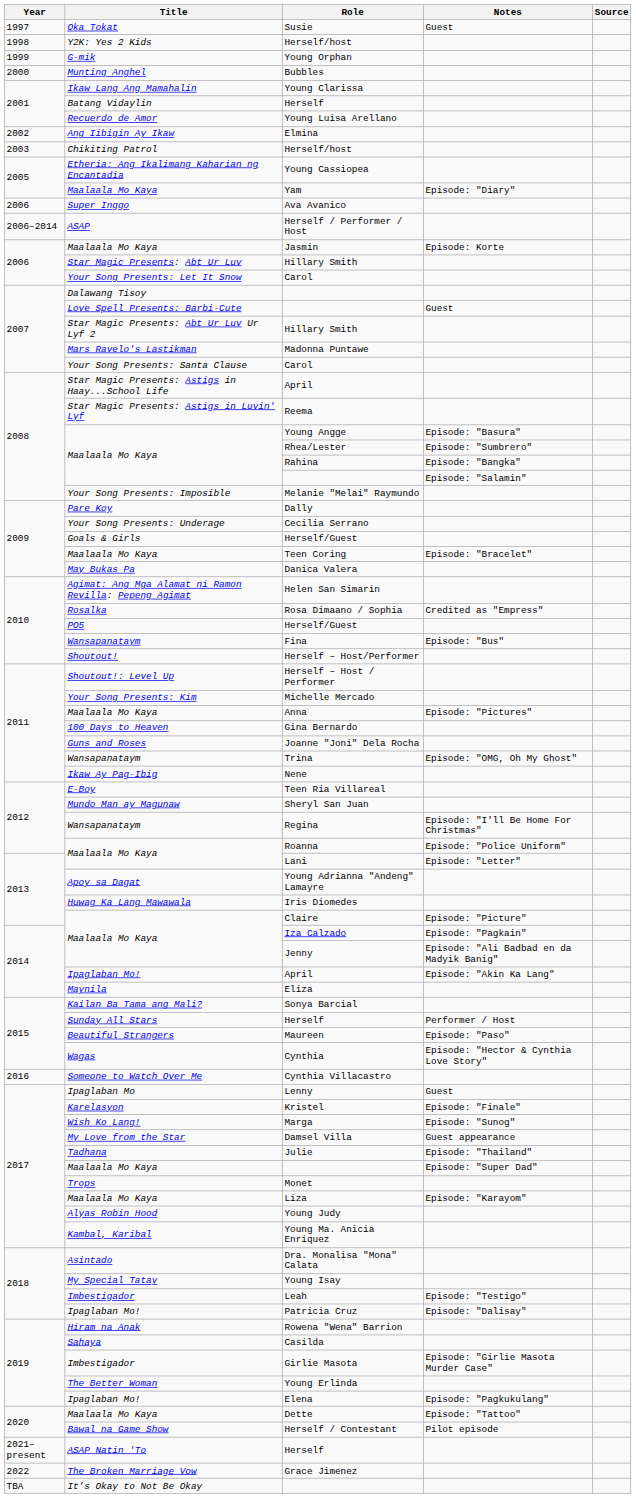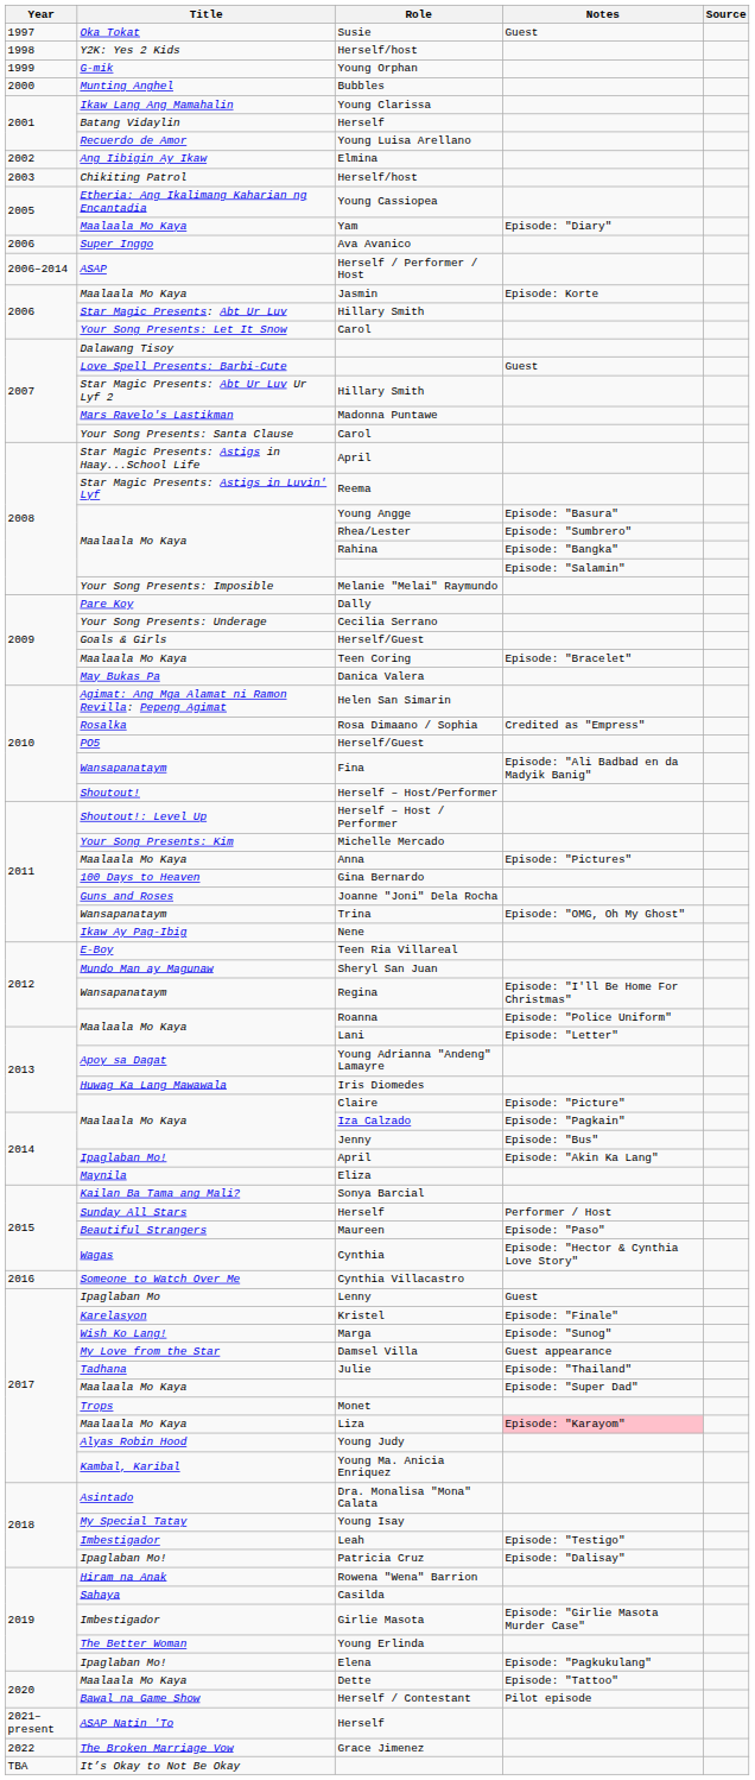Fina | Notes: Episode: "Bus" -> Episode: "Ali Badbad en da Madyik Banig"
Jenny | Notes: Episode: "Ali Badbad en da Madyik Banig" -> Episode: "Bus"
Liza | Notes: no background -> pink background
